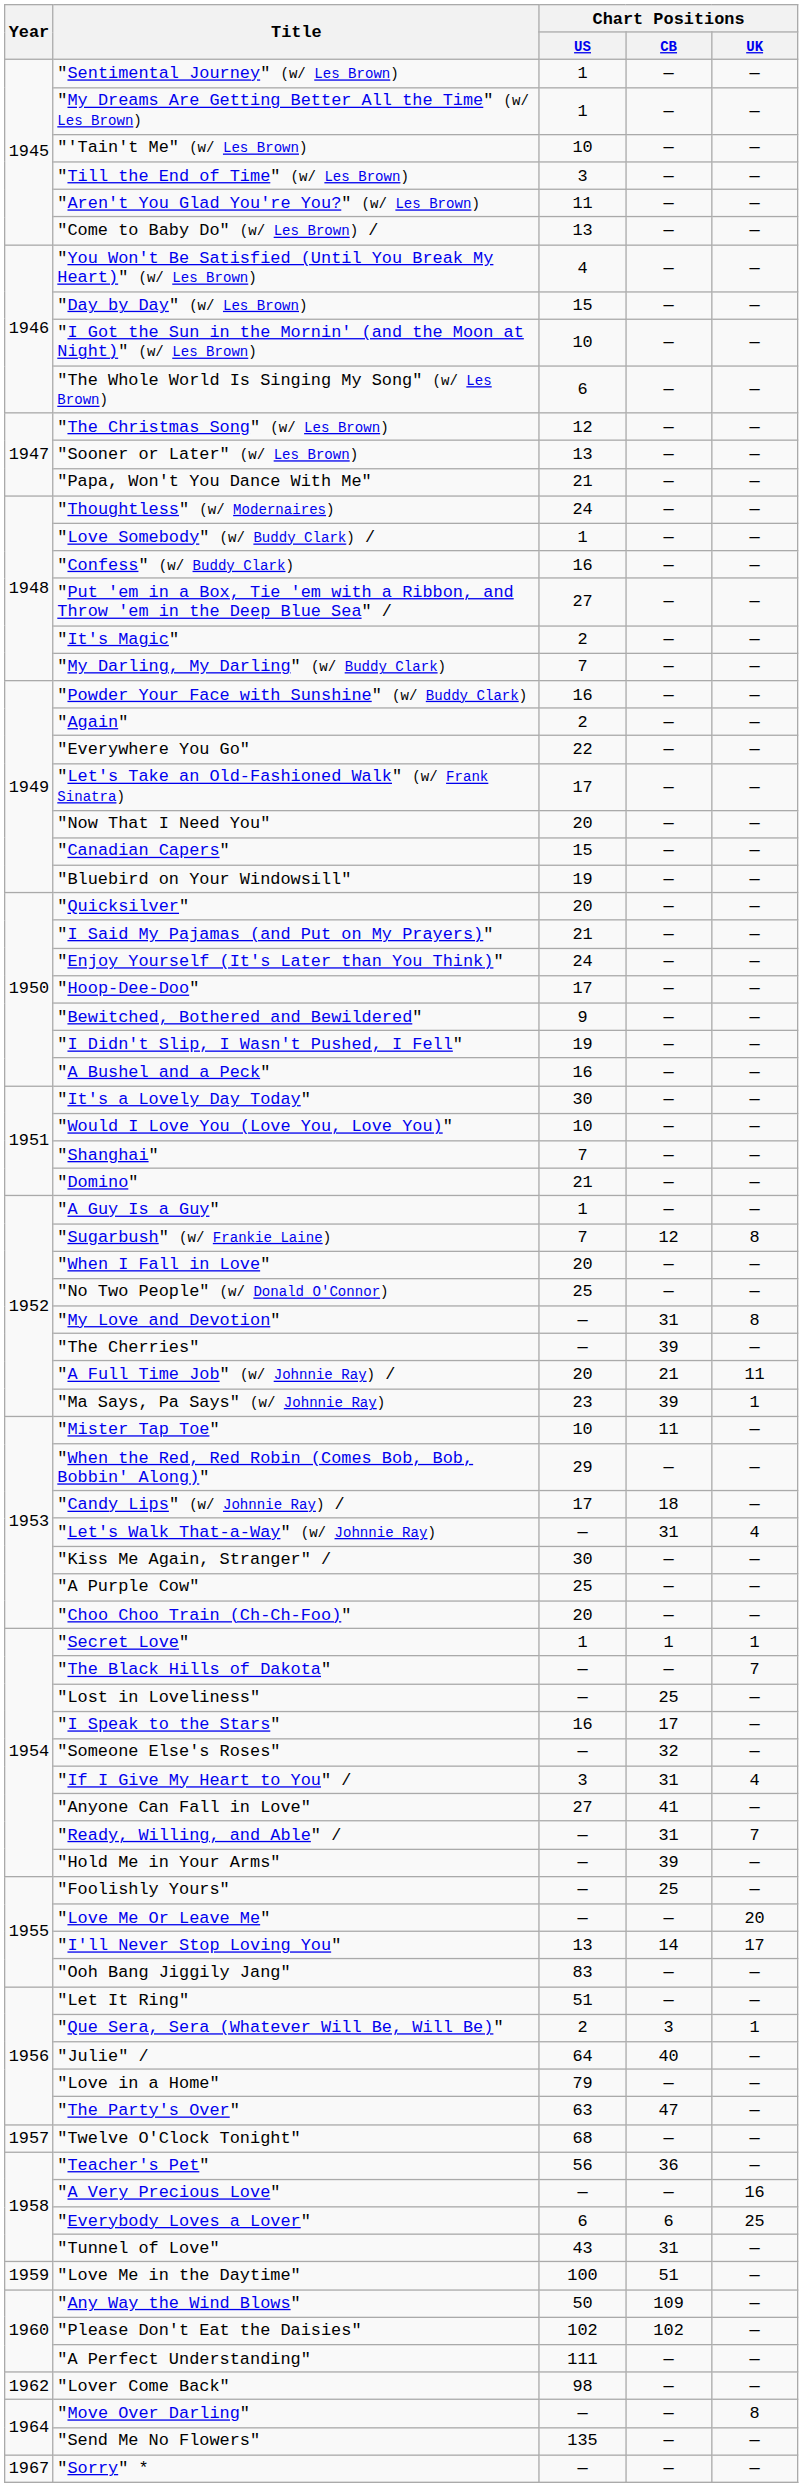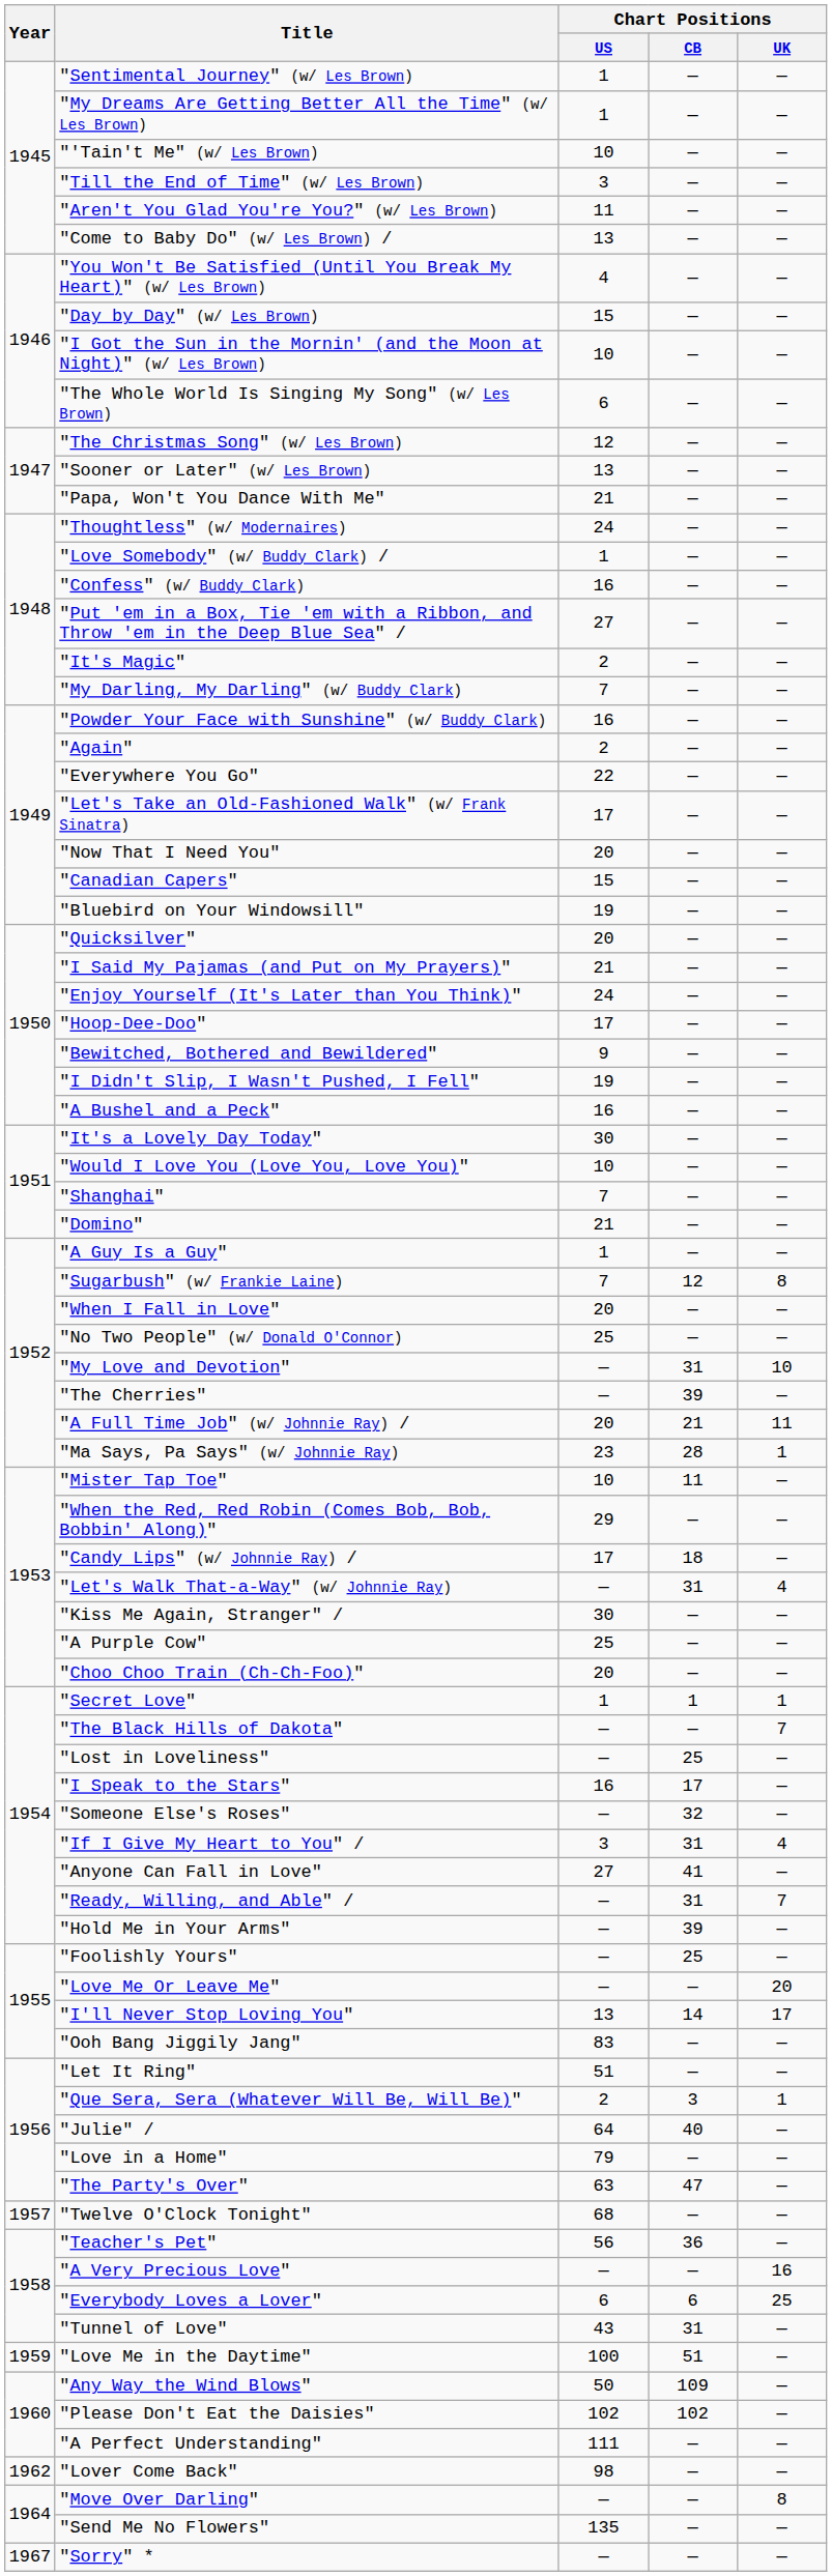"My Love and Devotion" | Chart Positions / UK: 8 -> 10
"Ma Says, Pa Says" (w/ Johnnie Ray) | Chart Positions / CB: 39 -> 28
